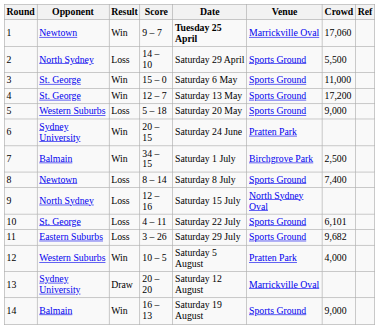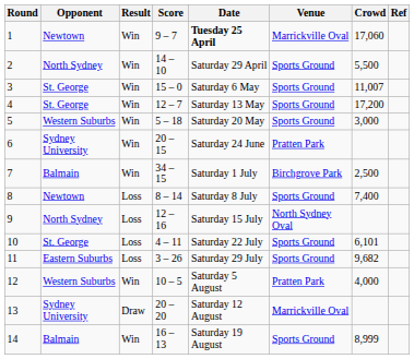2 | Result: Loss -> Win
3 | Crowd: 11,000 -> 11,007
5 | Result: Loss -> Win
5 | Crowd: 9,000 -> 3,000
14 | Crowd: 9,000 -> 8,999
